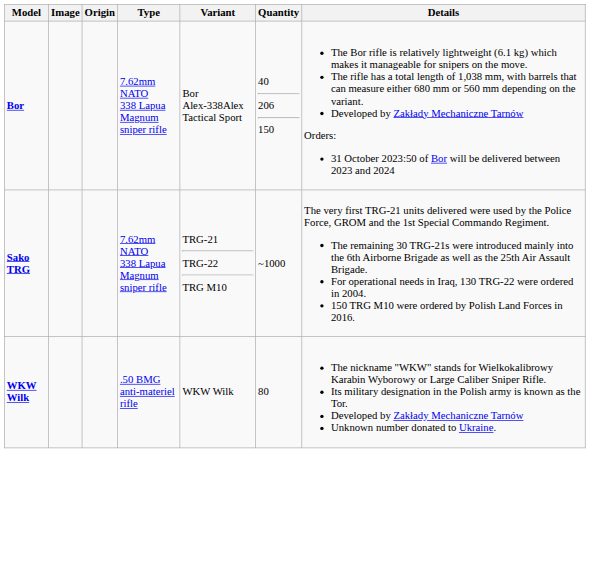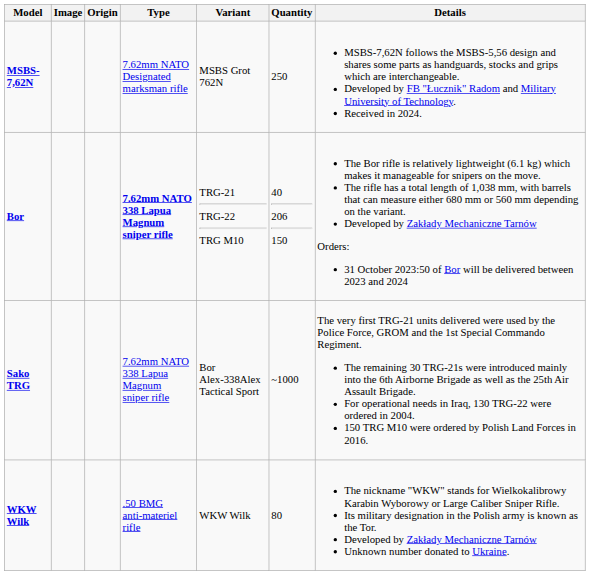+ row: MSBS-7,62N | 7.62mm NATO Designated marksman rifle | MSBS Grot 762N | 250 | MSBS-7,62N follows the MSBS-5,56 design and shares some parts as handguards, stocks and grips which are interchangeable. Developed by FB "Łucznik" Radom and Military University of Technology. Received in 2024.
Bor | Type: normal -> bold
Bor | Variant: Bor Alex-338Alex Tactical Sport -> TRG-21 TRG-22 TRG M10
Sako TRG | Variant: TRG-21 TRG-22 TRG M10 -> Bor Alex-338Alex Tactical Sport
